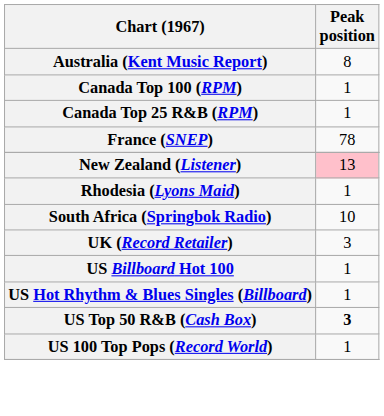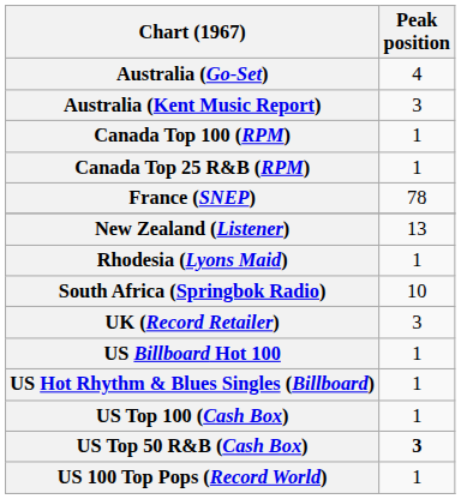+ row: Australia (Go-Set) | 4
Australia (Kent Music Report) | Peak position: 8 -> 3
New Zealand (Listener) | Peak position: pink background -> no background
+ row: US Top 100 (Cash Box) | 1
